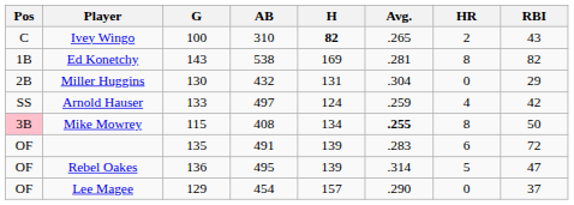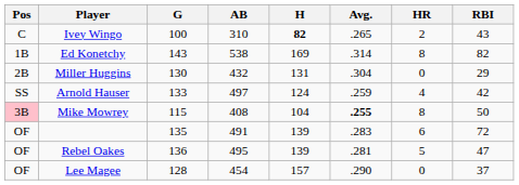Ed Konetchy | Avg.: .281 -> .314
Mike Mowrey | H: 134 -> 104
Rebel Oakes | Avg.: .314 -> .281
Lee Magee | G: 129 -> 128
